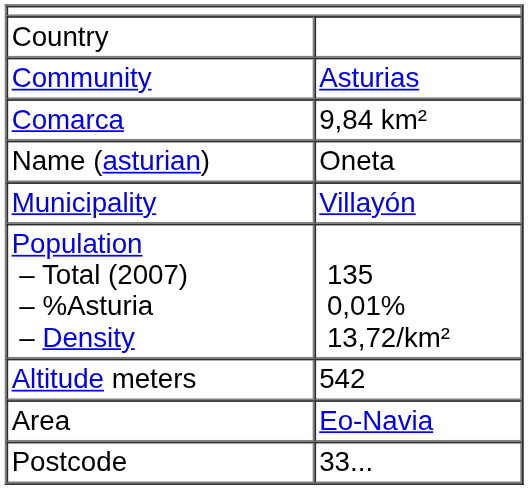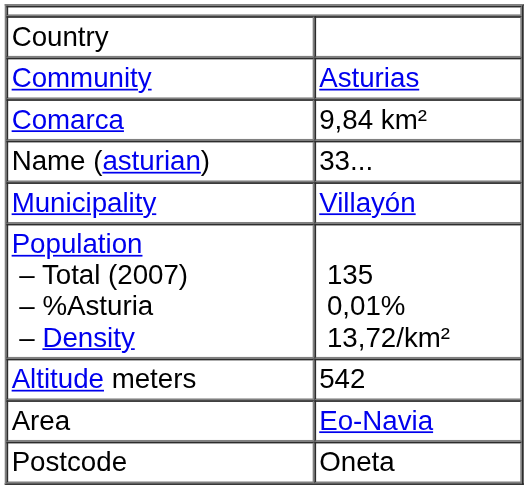Name (asturian) | column 2: Oneta -> 33...
Postcode | column 2: 33... -> Oneta
